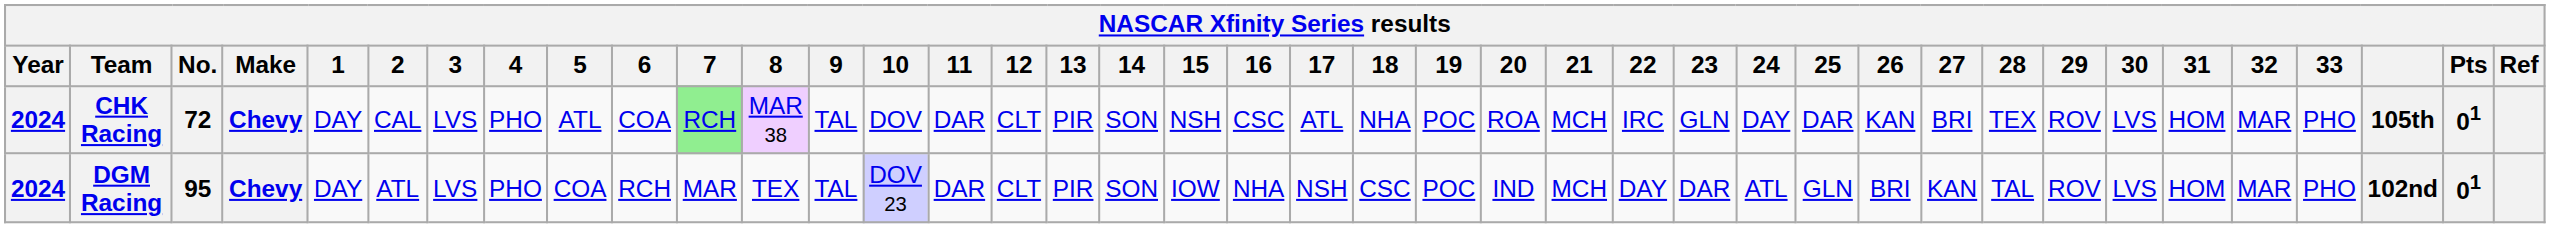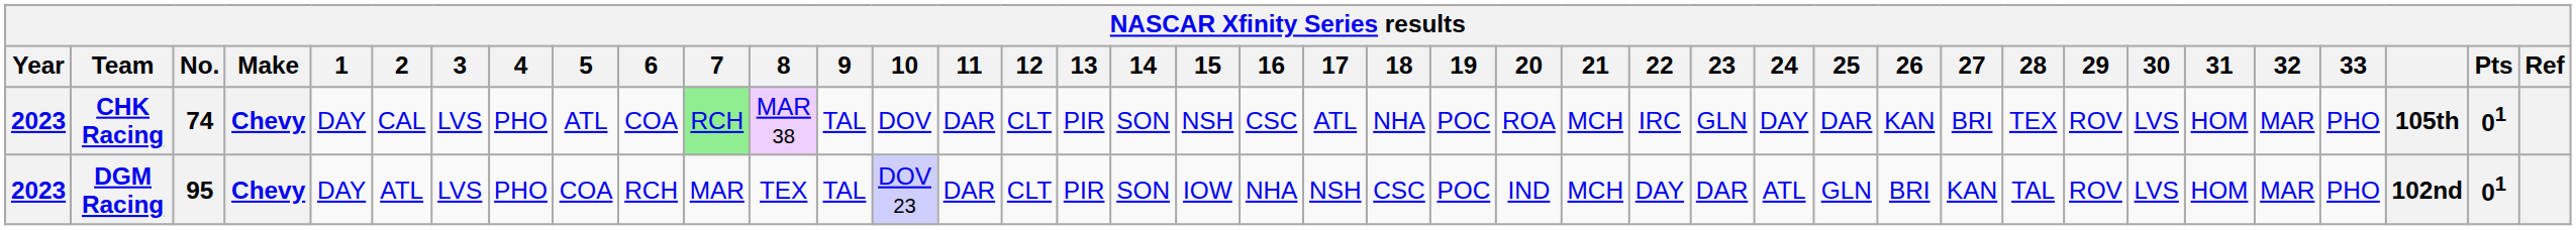CHK Racing | Year: 2024 -> 2023
CHK Racing | No.: 72 -> 74
DGM Racing | Year: 2024 -> 2023
